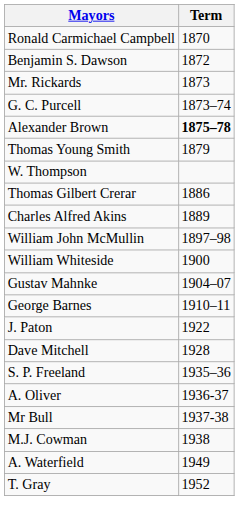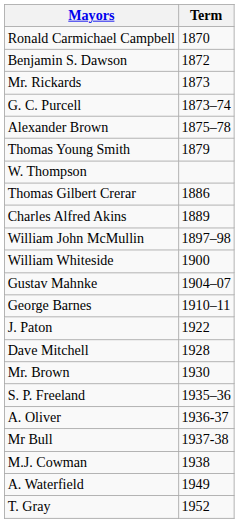Alexander Brown | Term: bold -> normal
+ row: Mr. Brown | 1930
